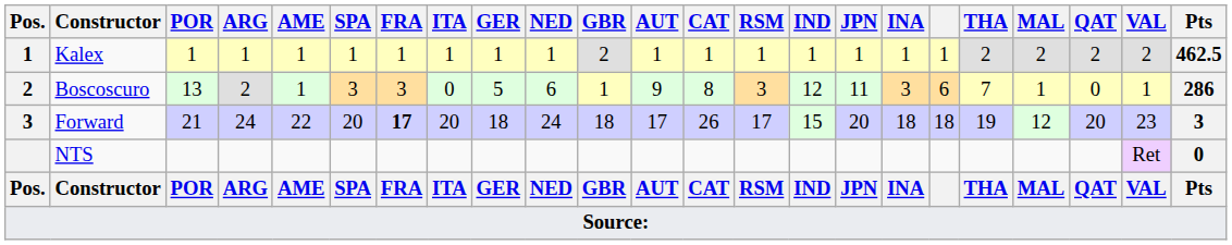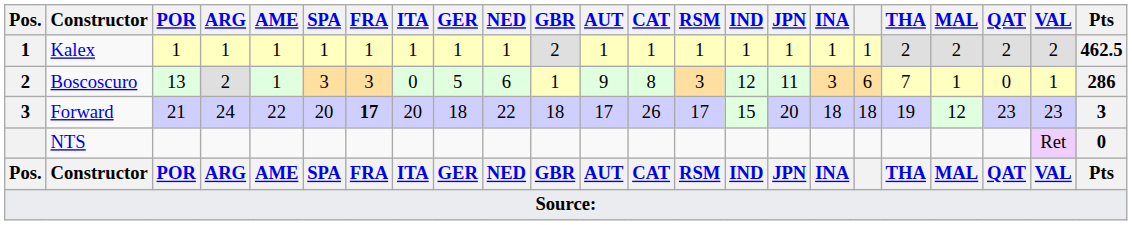Forward | NED: 24 -> 22
Forward | QAT: 20 -> 23
